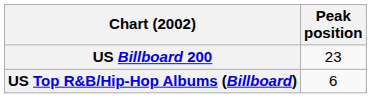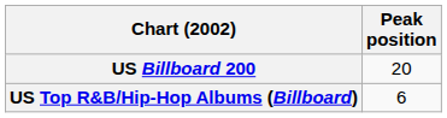US Billboard 200 | Peak position: 23 -> 20
